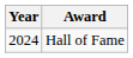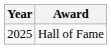Hall of Fame | Year: 2024 -> 2025
